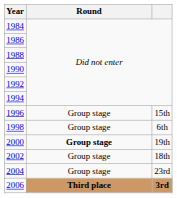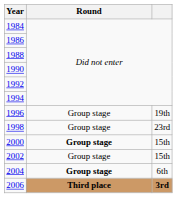1996 | column 3: 15th -> 19th
1998 | column 3: 6th -> 23rd
2000 | column 3: 19th -> 15th
2002 | column 3: 18th -> 15th
2004 | Round: normal -> bold
2004 | column 3: 23rd -> 6th
